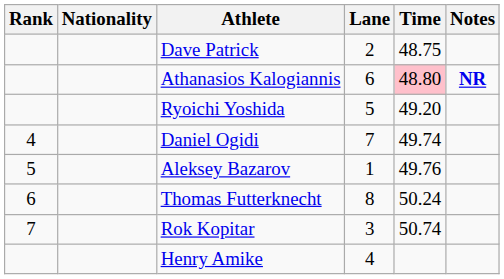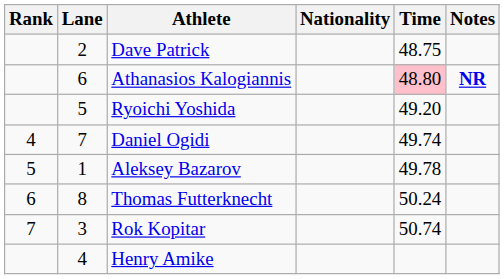columns swapped: Lane <-> Nationality
Aleksey Bazarov | Time: 49.76 -> 49.78
